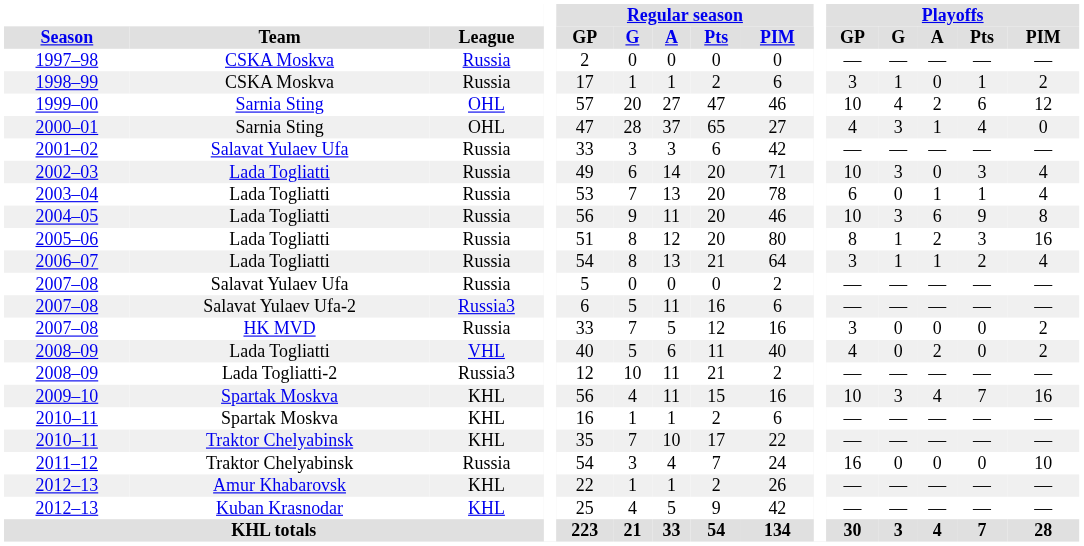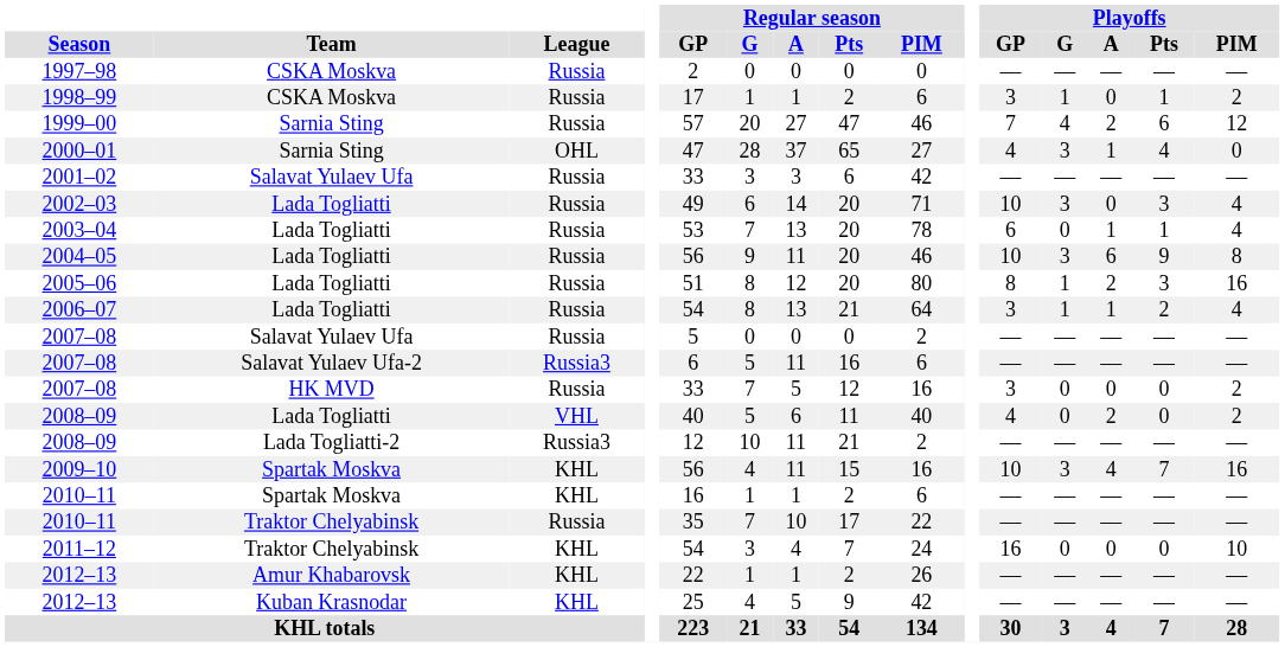1999–00 | League: OHL -> Russia
1999–00 | Playoffs / GP: 10 -> 7
2010–11 / Traktor Chelyabinsk | League: KHL -> Russia
2011–12 | League: Russia -> KHL
